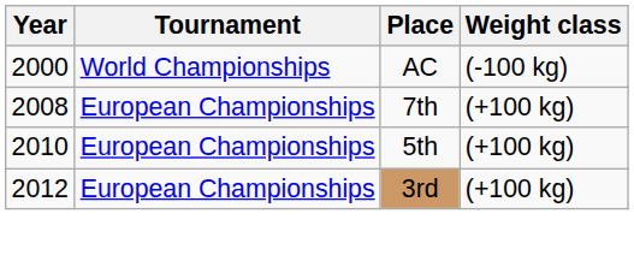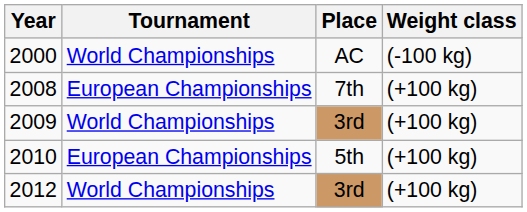+ row: 2009 | World Championships | 3rd | (+100 kg)
2012 | Tournament: European Championships -> World Championships
